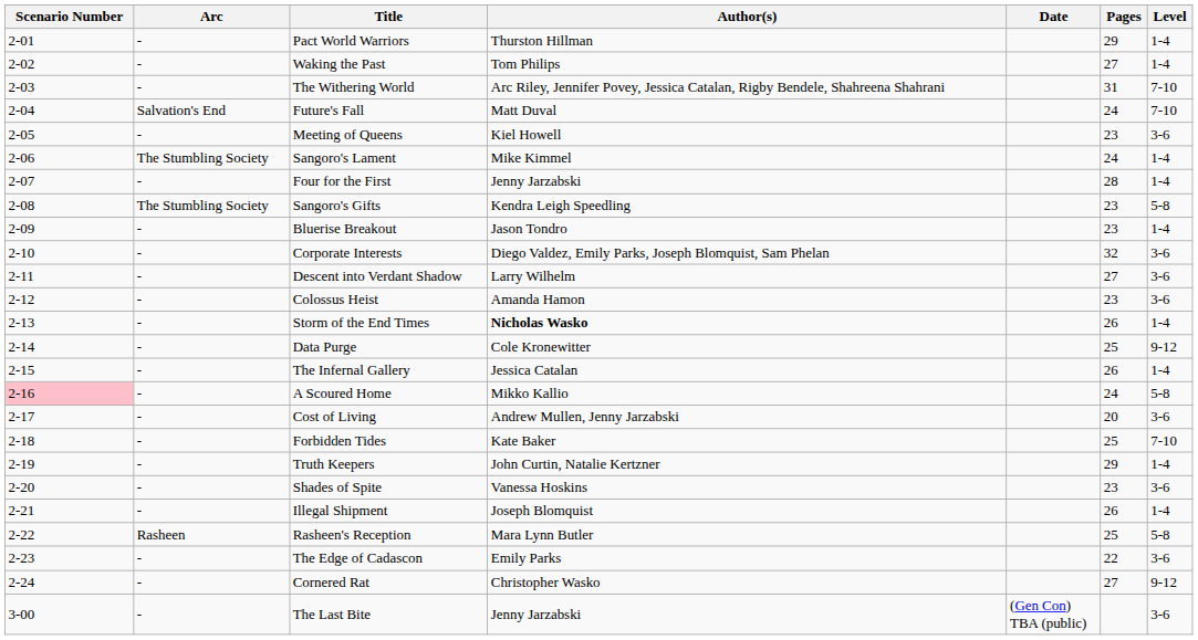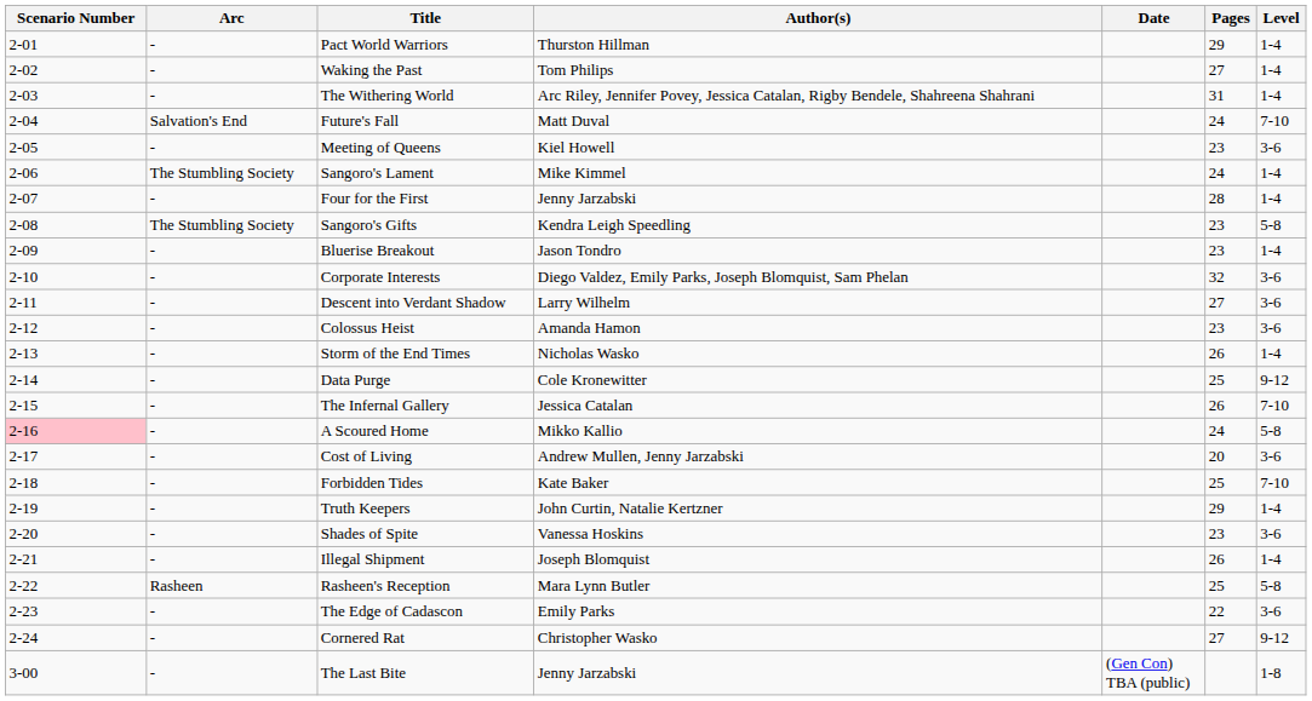The Withering World | Level: 7-10 -> 1-4
Storm of the End Times | Author(s): bold -> normal
The Infernal Gallery | Level: 1-4 -> 7-10
The Last Bite | Level: 3-6 -> 1-8
